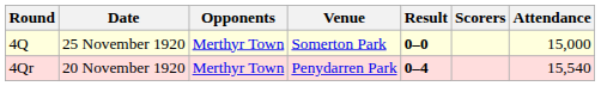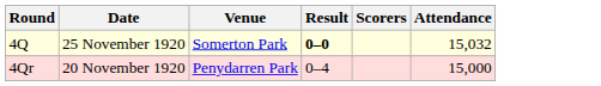- column: Opponents | Merthyr Town | Merthyr Town
4Q | Attendance: 15,000 -> 15,032
4Qr | Result: bold -> normal
4Qr | Attendance: 15,540 -> 15,000
